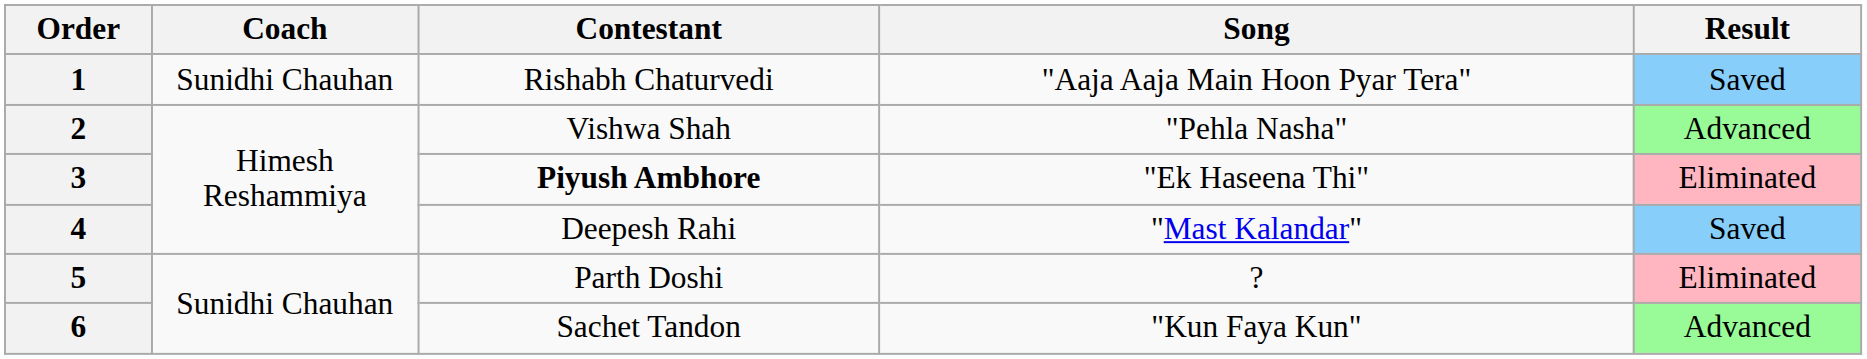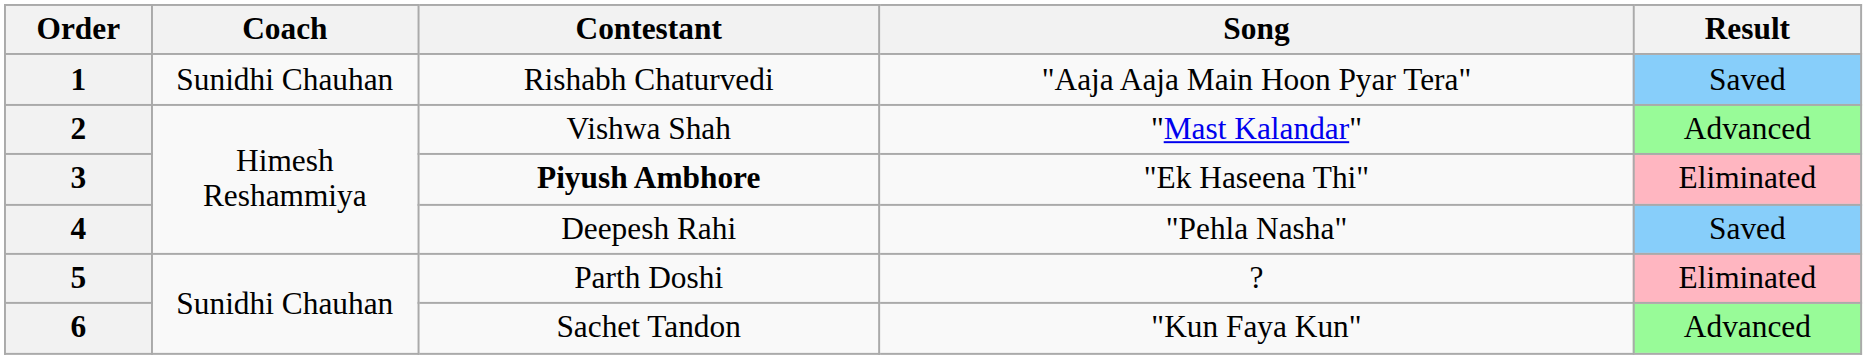2 | Song: "Pehla Nasha" -> "Mast Kalandar"
4 | Song: "Mast Kalandar" -> "Pehla Nasha"
